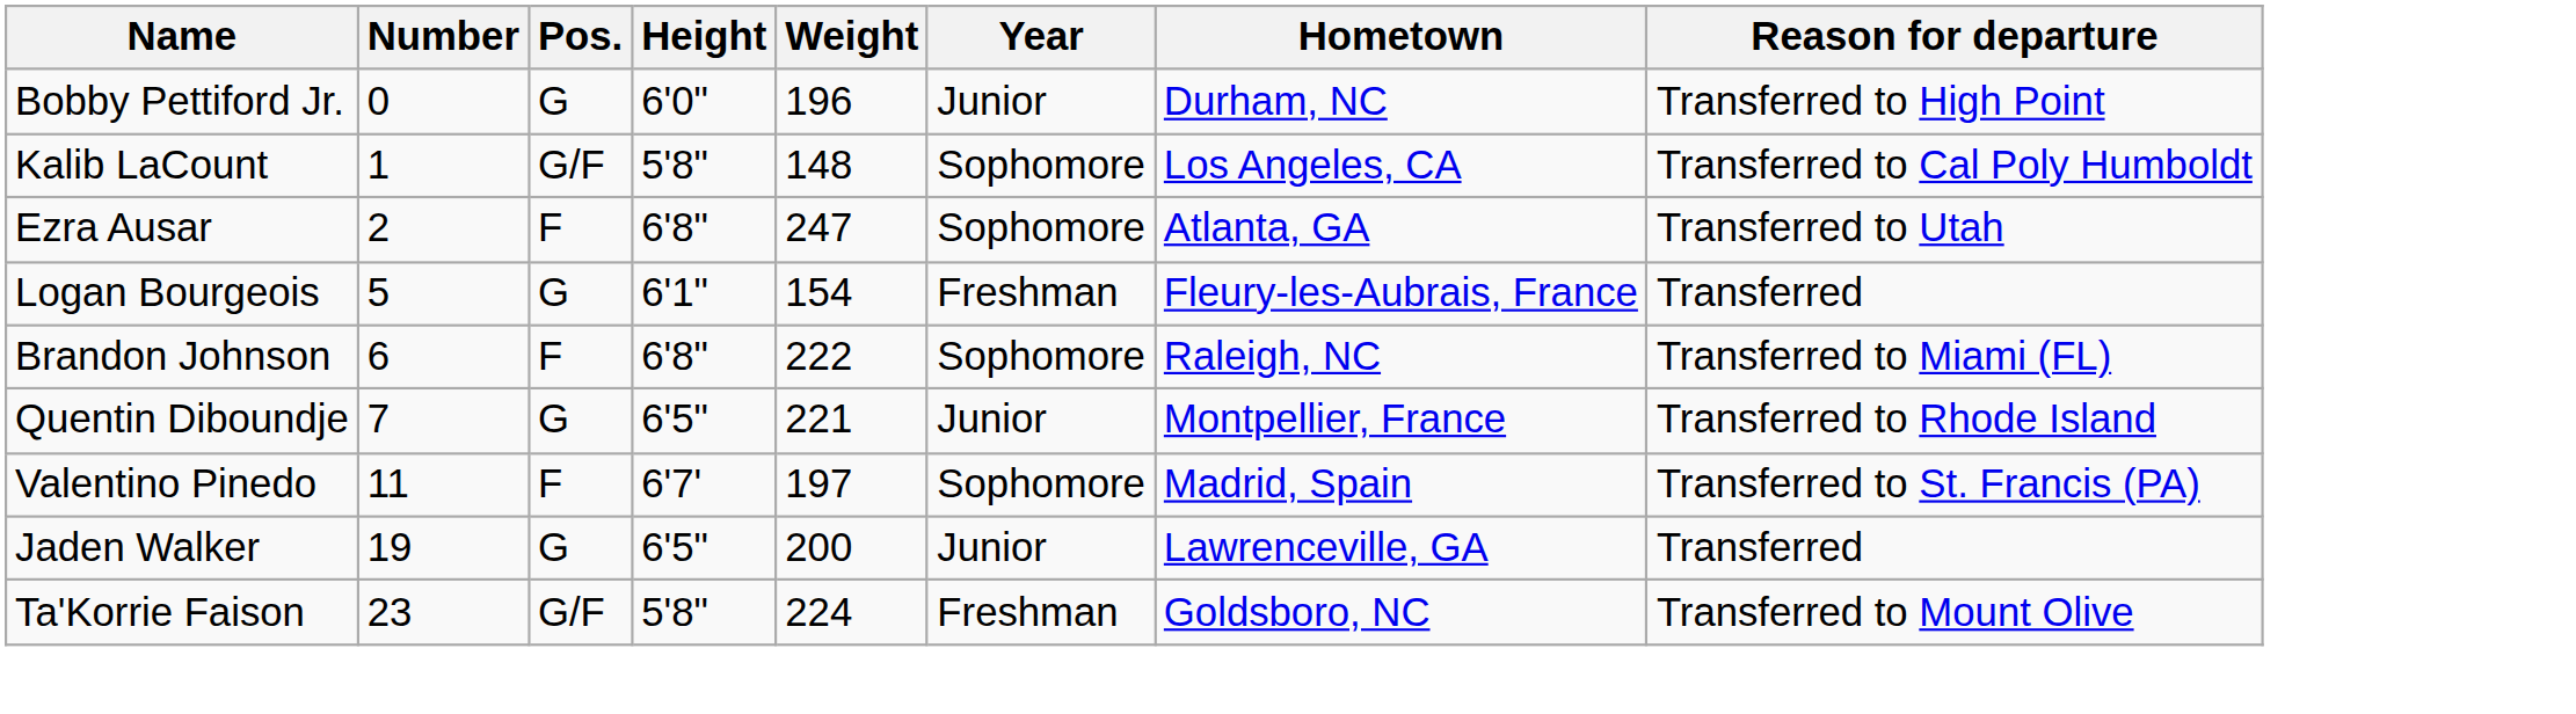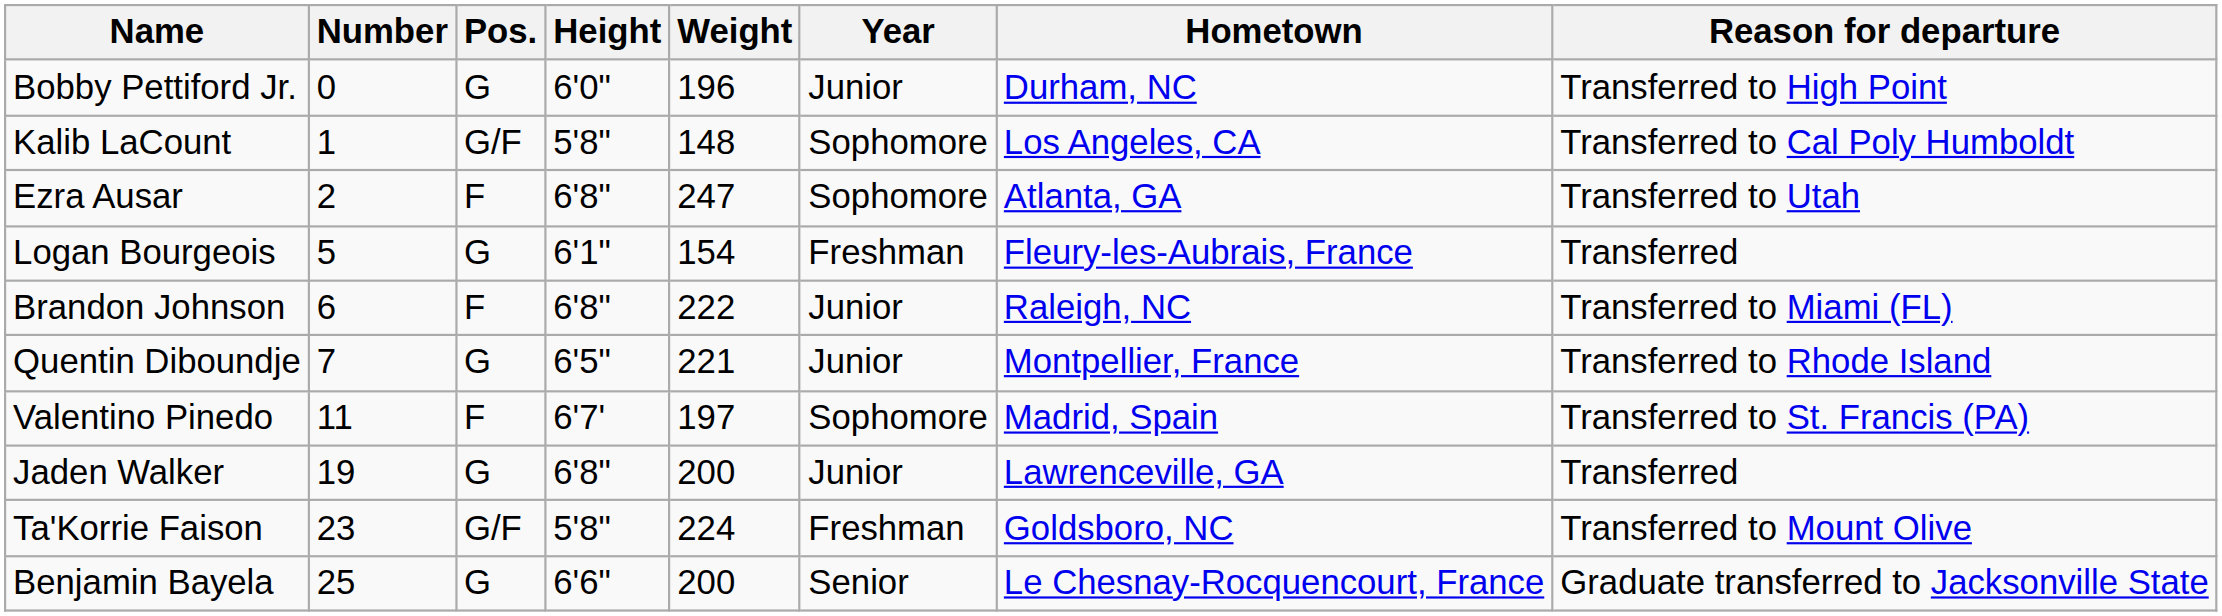Brandon Johnson | Year: Sophomore -> Junior
Jaden Walker | Height: 6'5" -> 6'8"
+ row: Benjamin Bayela | 25 | G | 6'6" | 200 | Senior | Le Chesnay-Rocquencourt, France | Graduate transferred to Jacksonville State
